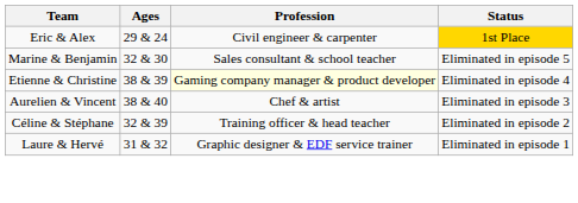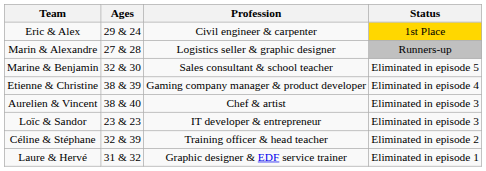+ row: Marin & Alexandre | 27 & 28 | Logistics seller & graphic designer | Runners-up
Etienne & Christine | Profession: lightyellow background -> no background
+ row: Loïc & Sandor | 23 & 23 | IT developer & entrepreneur | Eliminated in episode 3
